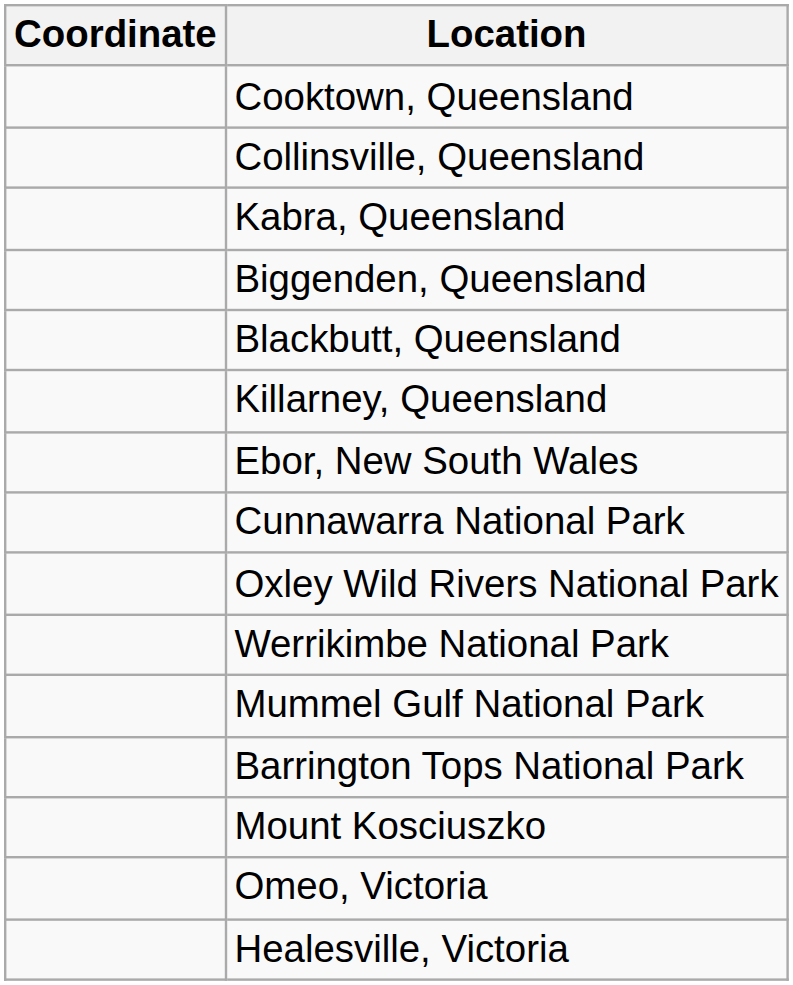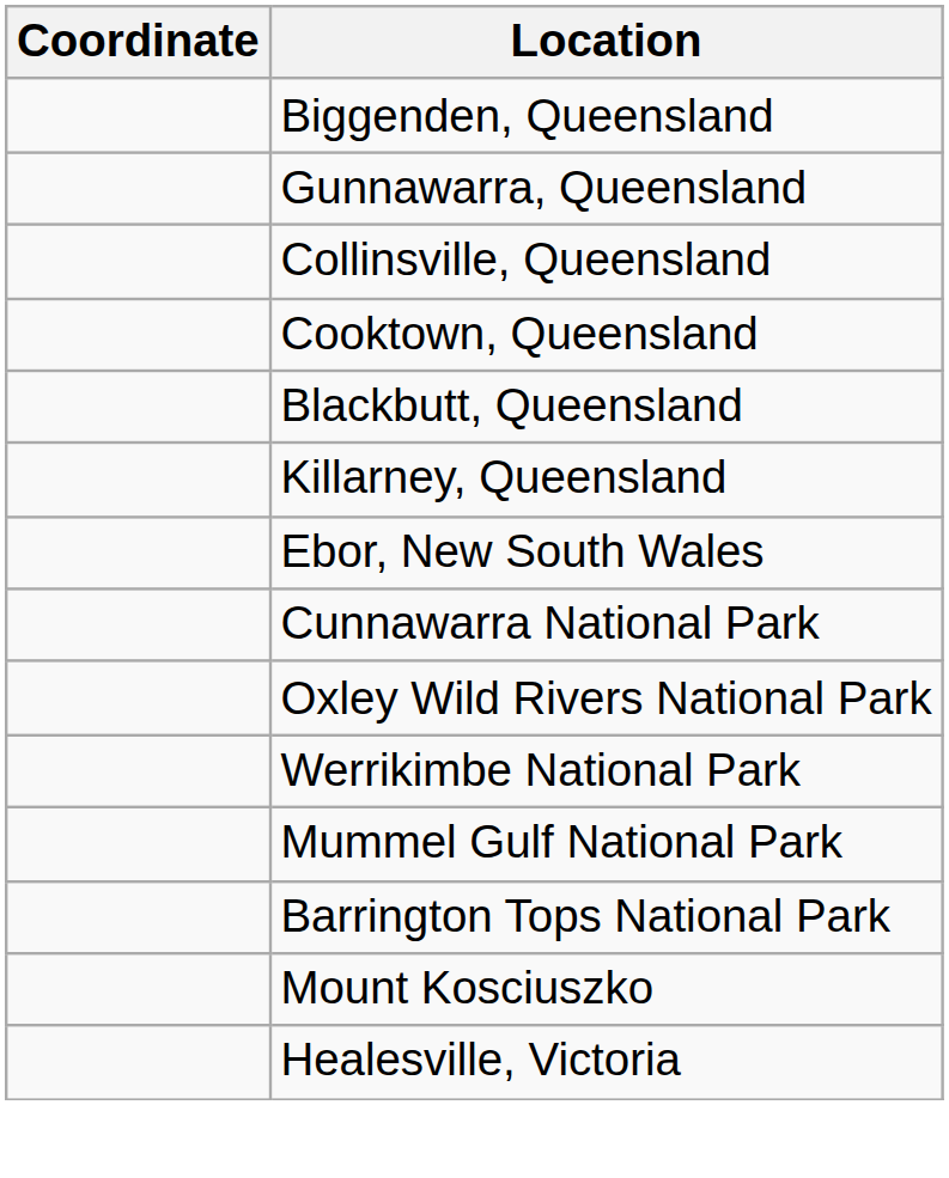rows swapped: Cooktown, Queensland <-> Biggenden, Queensland
+ row: Gunnawarra, Queensland
- row: Kabra, Queensland
- row: Omeo, Victoria
